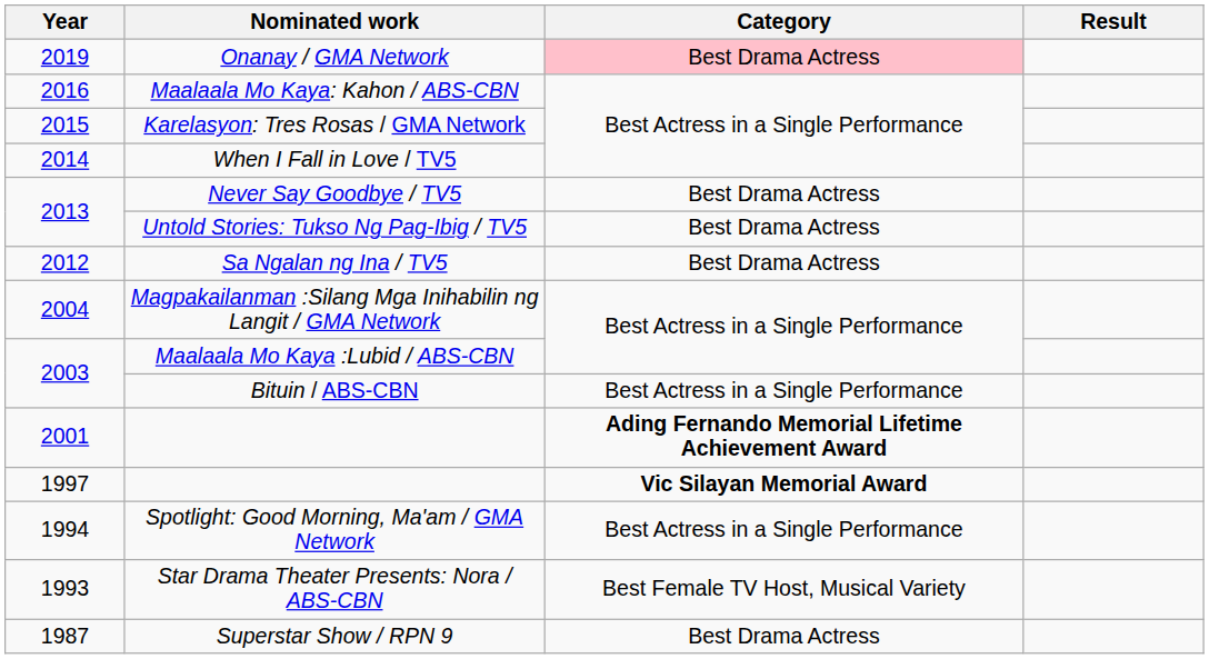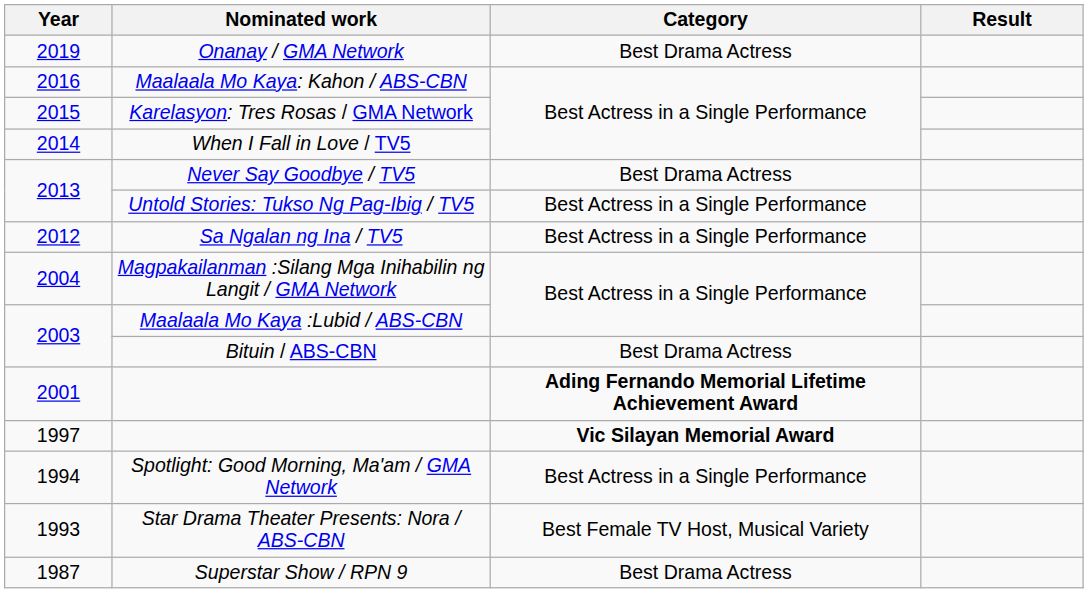Onanay / GMA Network | Category: pink background -> no background
Untold Stories: Tukso Ng Pag-Ibig / TV5 | Category: Best Drama Actress -> Best Actress in a Single Performance
Sa Ngalan ng Ina / TV5 | Category: Best Drama Actress -> Best Actress in a Single Performance
Bituin / ABS-CBN | Category: Best Actress in a Single Performance -> Best Drama Actress
